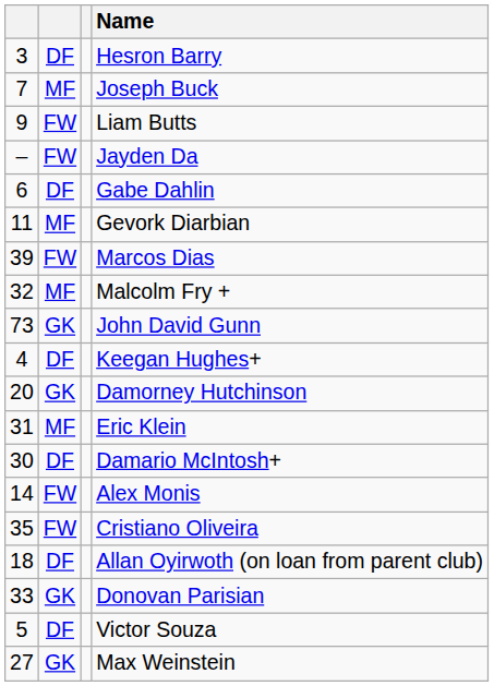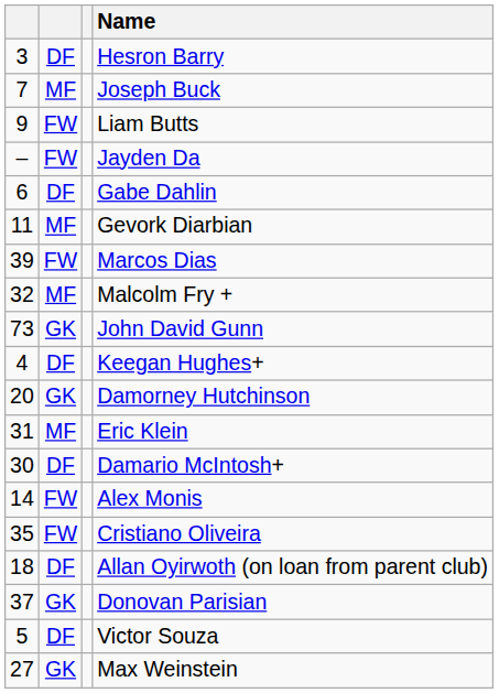Donovan Parisian | column 1: 33 -> 37
